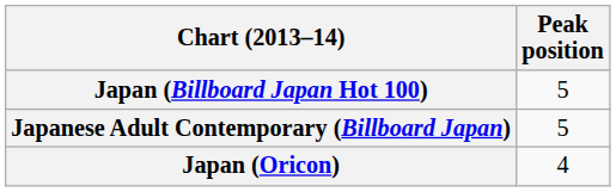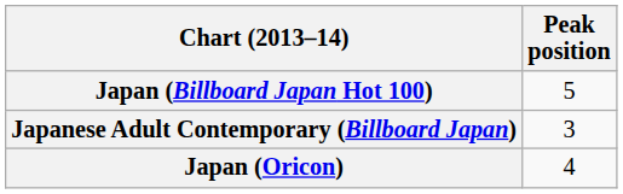Japanese Adult Contemporary (Billboard Japan) | Peak position: 5 -> 3
